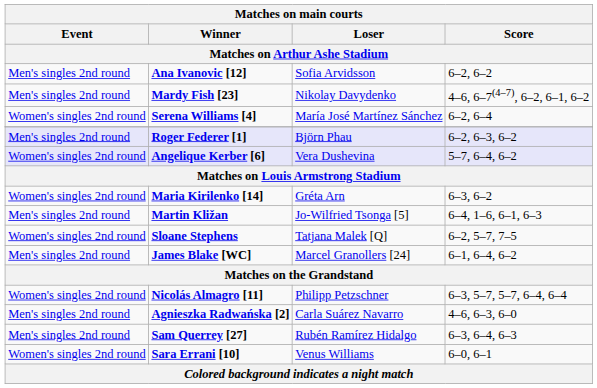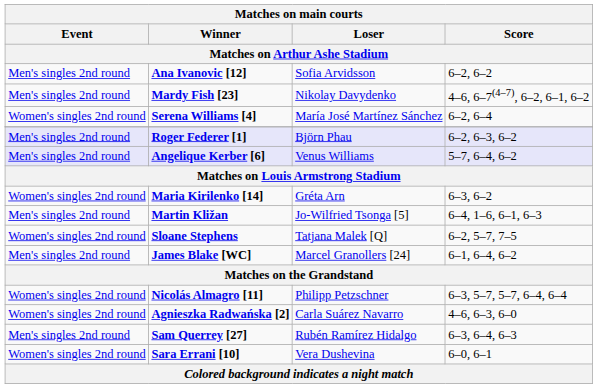Angelique Kerber [6] | Event: Women's singles 2nd round -> Men's singles 2nd round
Angelique Kerber [6] | Loser: Vera Dushevina -> Venus Williams
Agnieszka Radwańska [2] | Event: Men's singles 2nd round -> Women's singles 2nd round
Sara Errani [10] | Loser: Venus Williams -> Vera Dushevina
